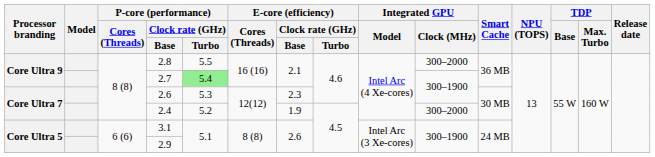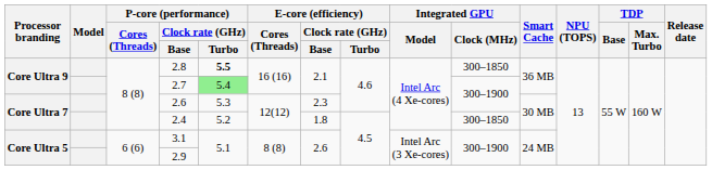2.8 | P-core (performance) / Clock rate (GHz) / Turbo: normal -> bold
2.8 | Integrated GPU / Clock (MHz): 300–2000 -> 300–1850
2.4 | E-core (efficiency) / Clock rate (GHz) / Base: 1.9 -> 1.8
2.4 | Integrated GPU / Clock (MHz): 300–2000 -> 300–1850
